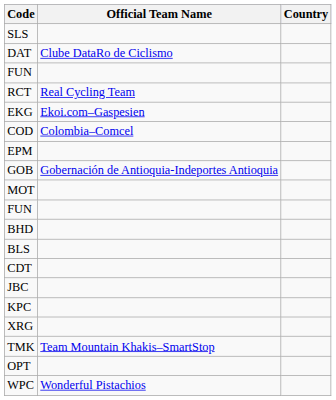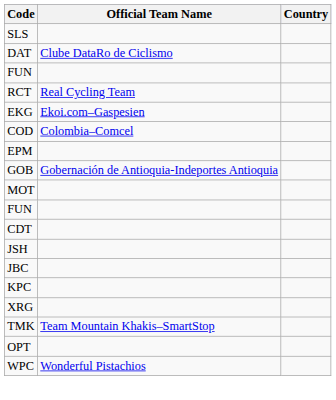- row: BHD
- row: BLS
+ row: JSH
